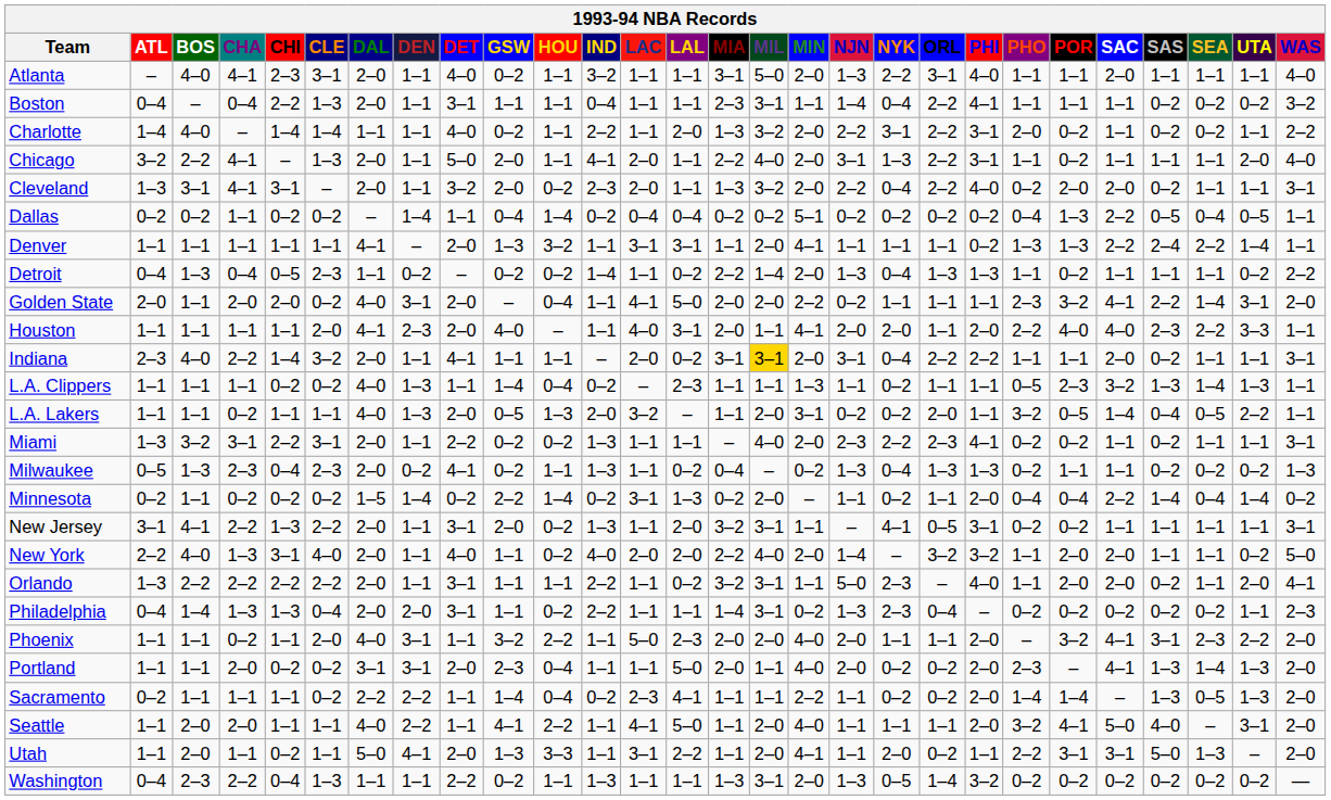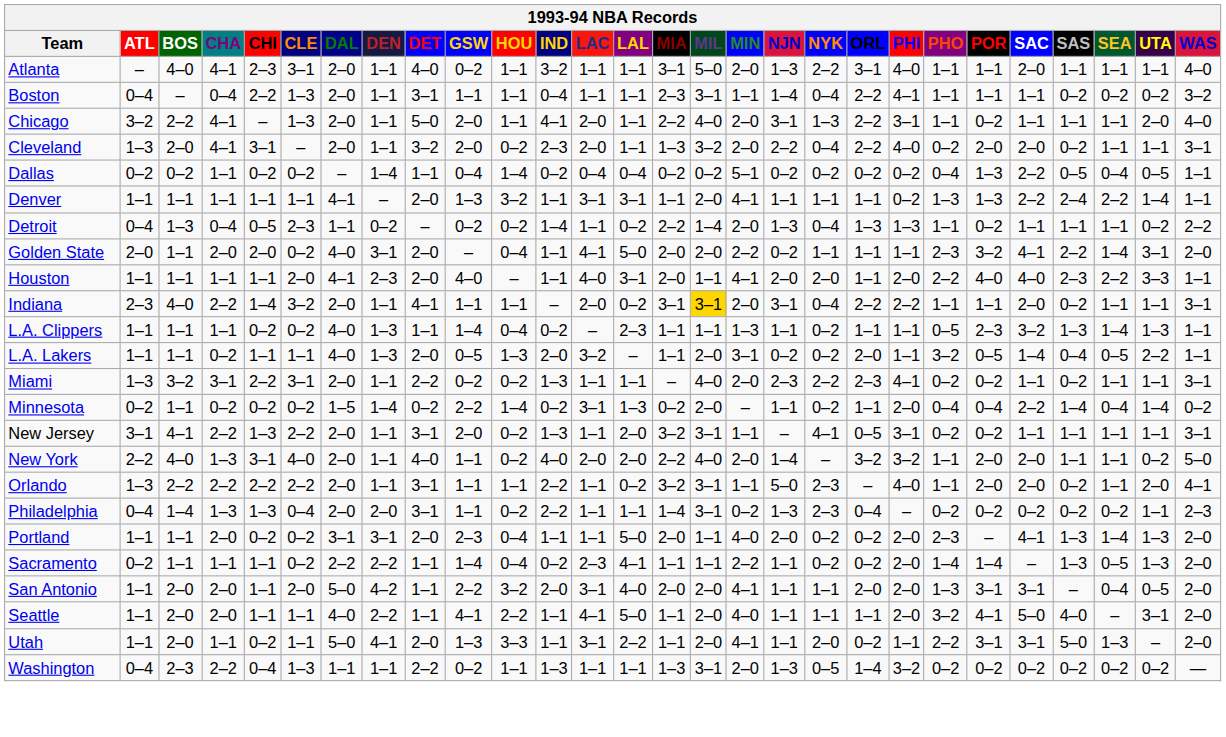- row: Charlotte | 1–4 | 4–0 | – | 1–4 | 1–4 | 1–1 | 1–1 | 4–0 | 0–2 | 1–1 | 2–2 | 1–1 | 2–0 | 1–3 | 3–2 | 2–0 | 2–2 | 3–1 | 2–2 | 3–1 | 2–0 | 0–2 | 1–1 | 0–2 | 0–2 | 1–1 | 2–2
Cleveland | BOS: 3–1 -> 2–0
- row: Milwaukee | 0–5 | 1–3 | 2–3 | 0–4 | 2–3 | 2–0 | 0–2 | 4–1 | 0–2 | 1–1 | 1–3 | 1–1 | 0–2 | 0–4 | – | 0–2 | 1–3 | 0–4 | 1–3 | 1–3 | 0–2 | 1–1 | 1–1 | 0–2 | 0–2 | 0–2 | 1–3
- row: Phoenix | 1–1 | 1–1 | 0–2 | 1–1 | 2–0 | 4–0 | 3–1 | 1–1 | 3–2 | 2–2 | 1–1 | 5–0 | 2–3 | 2–0 | 2–0 | 4–0 | 2–0 | 1–1 | 1–1 | 2–0 | – | 3–2 | 4–1 | 3–1 | 2–3 | 2–2 | 2–0
+ row: San Antonio | 1–1 | 2–0 | 2–0 | 1–1 | 2–0 | 5–0 | 4–2 | 1–1 | 2–2 | 3–2 | 2–0 | 3–1 | 4–0 | 2–0 | 2–0 | 4–1 | 1–1 | 1–1 | 2–0 | 2–0 | 1–3 | 3–1 | 3–1 | – | 0–4 | 0–5 | 2–0
